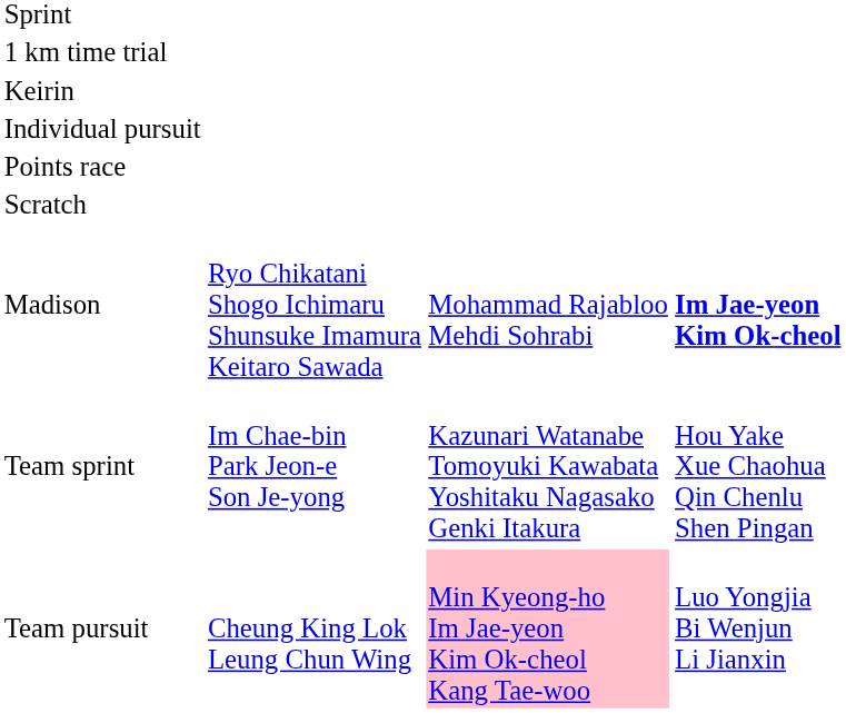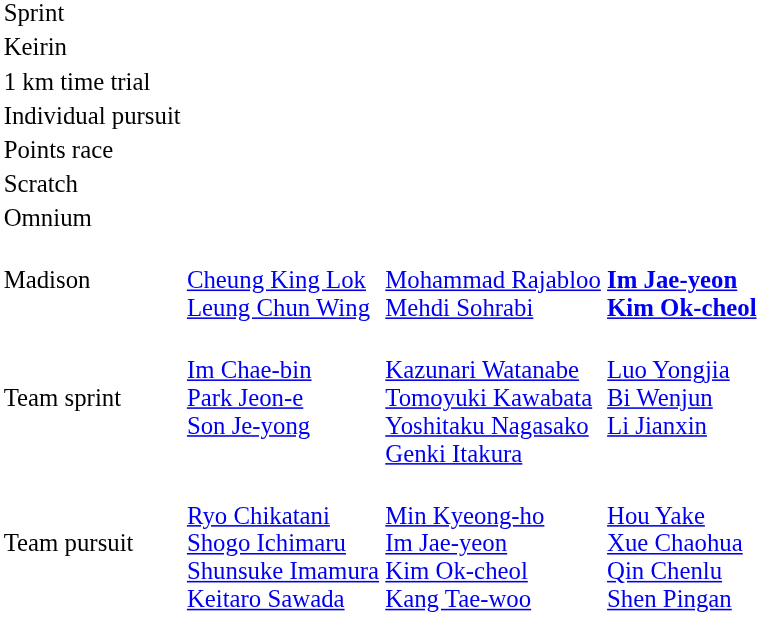rows swapped: 1 km time trial <-> Keirin
+ row: Omnium
Madison | column 2: Ryo Chikatani Shogo Ichimaru Shunsuke Imamura Keitaro Sawada -> Cheung King Lok Leung Chun Wing
Team sprint | column 4: Hou Yake Xue Chaohua Qin Chenlu Shen Pingan -> Luo Yongjia Bi Wenjun Li Jianxin
Team pursuit | column 2: Cheung King Lok Leung Chun Wing -> Ryo Chikatani Shogo Ichimaru Shunsuke Imamura Keitaro Sawada
Team pursuit | column 3: pink background -> no background
Team pursuit | column 4: Luo Yongjia Bi Wenjun Li Jianxin -> Hou Yake Xue Chaohua Qin Chenlu Shen Pingan
